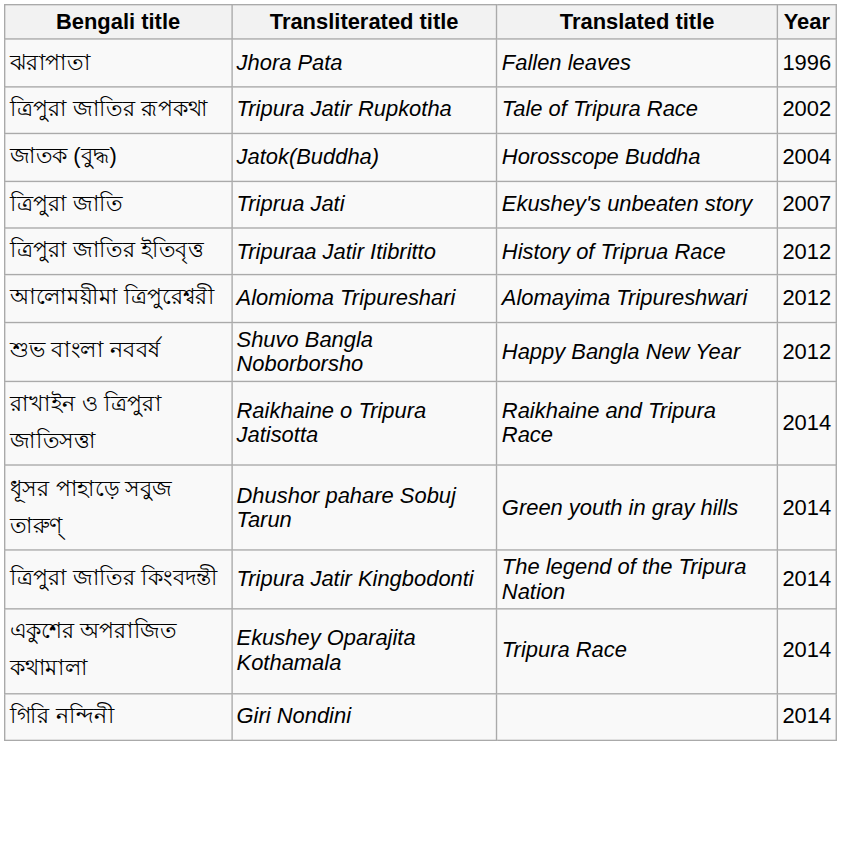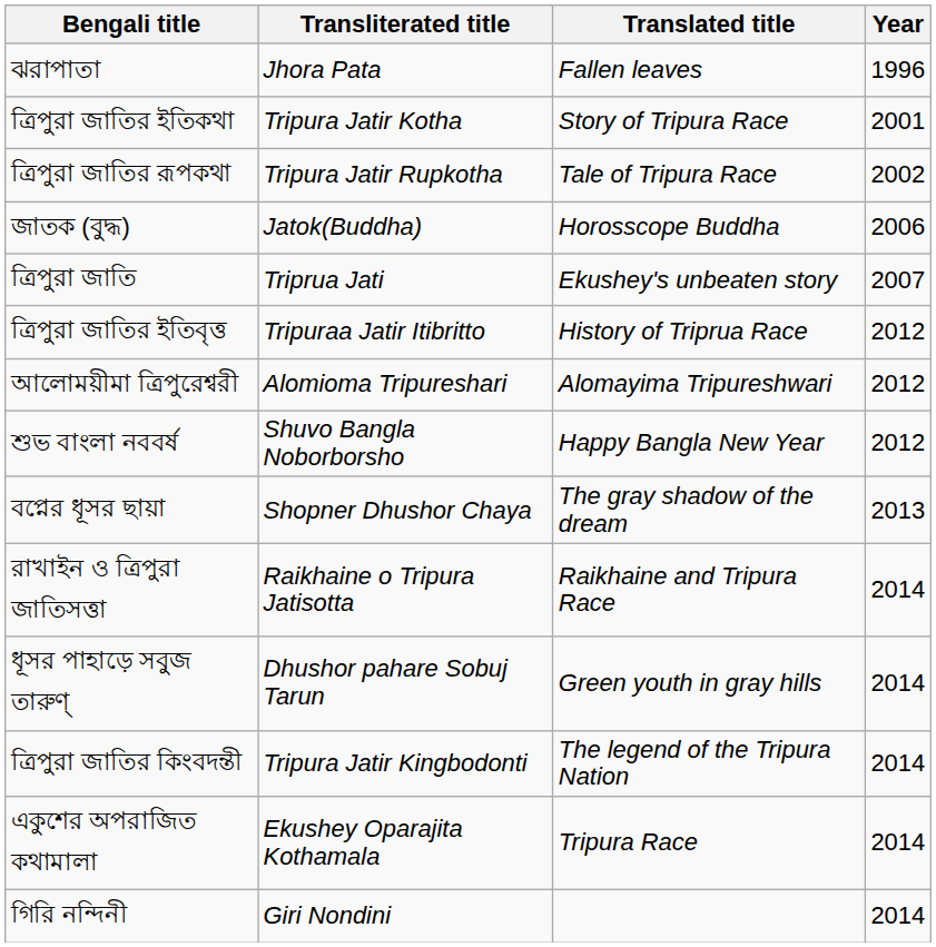+ row: ত্রিপুরা জাতির ইতিকথা | Tripura Jatir Kotha | Story of Tripura Race | 2001
জাতক (বুদ্ধ) | Year: 2004 -> 2006
+ row: বপ্নের ধূসর ছায়া | Shopner Dhushor Chaya | The gray shadow of the dream | 2013
